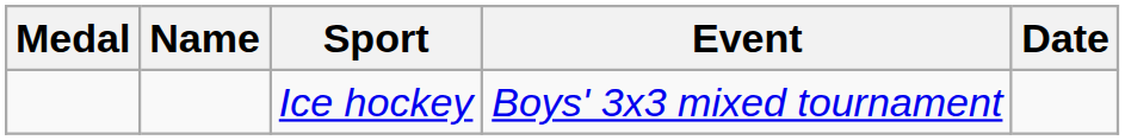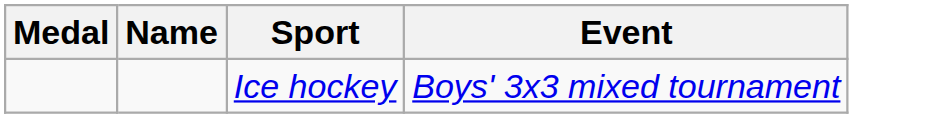- column: Date
